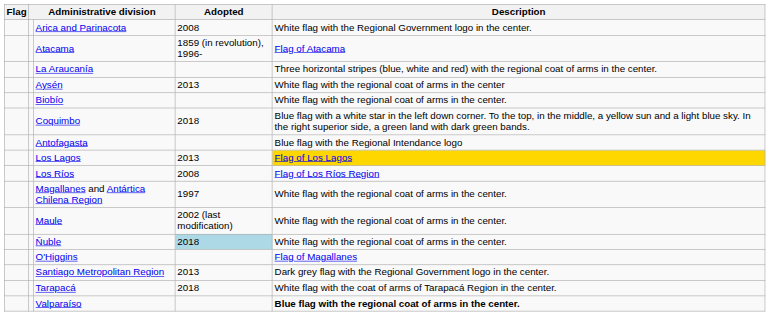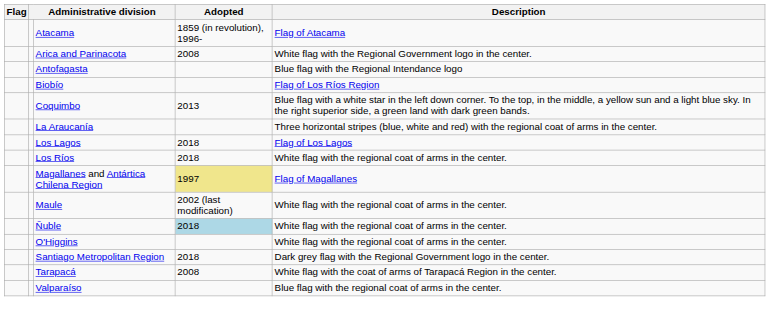rows swapped: Arica and Parinacota <-> Atacama
rows swapped: Antofagasta <-> La Araucanía
- row: Aysén | 2013 | White flag with the regional coat of arms in the center
Biobío | Description: White flag with the regional coat of arms in the center. -> Flag of Los Ríos Region
Coquimbo | Adopted: 2018 -> 2013
Los Lagos | Adopted: 2013 -> 2018
Los Lagos | Description: gold background -> no background
Los Ríos | Adopted: 2008 -> 2018
Los Ríos | Description: Flag of Los Ríos Region -> White flag with the regional coat of arms in the center.
Magallanes and Antártica Chilena Region | Adopted: no background -> khaki background
Magallanes and Antártica Chilena Region | Description: White flag with the regional coat of arms in the center. -> Flag of Magallanes
O'Higgins | Description: Flag of Magallanes -> White flag with the regional coat of arms in the center.
Santiago Metropolitan Region | Adopted: 2013 -> 2018
Tarapacá | Adopted: 2018 -> 2008
Valparaíso | Description: bold -> normal
